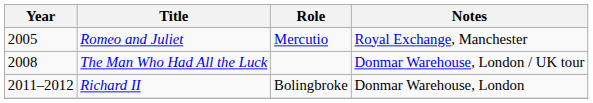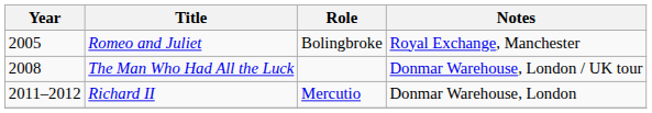Romeo and Juliet | Role: Mercutio -> Bolingbroke
Richard II | Role: Bolingbroke -> Mercutio
